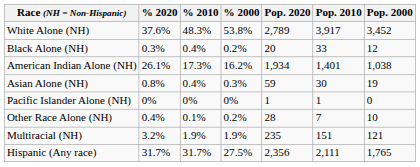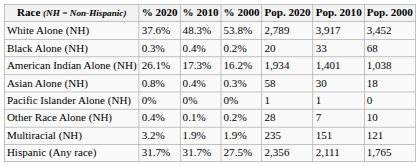Black Alone (NH) | Pop. 2000: 12 -> 68
Asian Alone (NH) | Pop. 2020: 59 -> 58
Asian Alone (NH) | Pop. 2000: 19 -> 18
